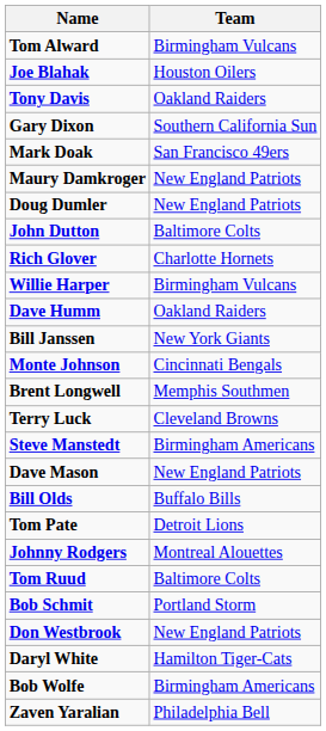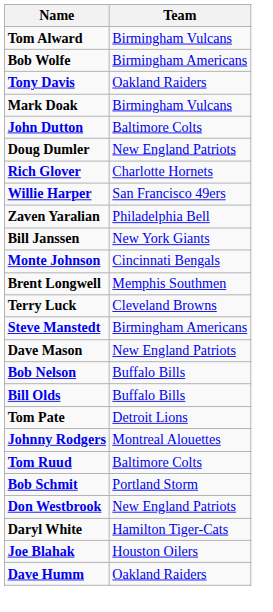rows swapped: Joe Blahak <-> Bob Wolfe
- row: Gary Dixon | Southern California Sun
Mark Doak | Team: San Francisco 49ers -> Birmingham Vulcans
- row: Maury Damkroger | New England Patriots
rows swapped: Doug Dumler <-> John Dutton
Willie Harper | Team: Birmingham Vulcans -> San Francisco 49ers
rows swapped: Dave Humm <-> Zaven Yaralian
+ row: Bob Nelson | Buffalo Bills
